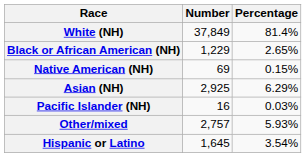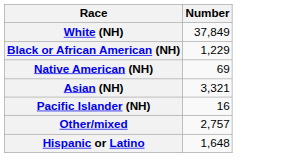- column: Percentage | 81.4% | 2.65% | 0.15% | 6.29% | 0.03% | 5.93% | 3.54%
Asian (NH) | Number: 2,925 -> 3,321
Hispanic or Latino | Number: 1,645 -> 1,648
